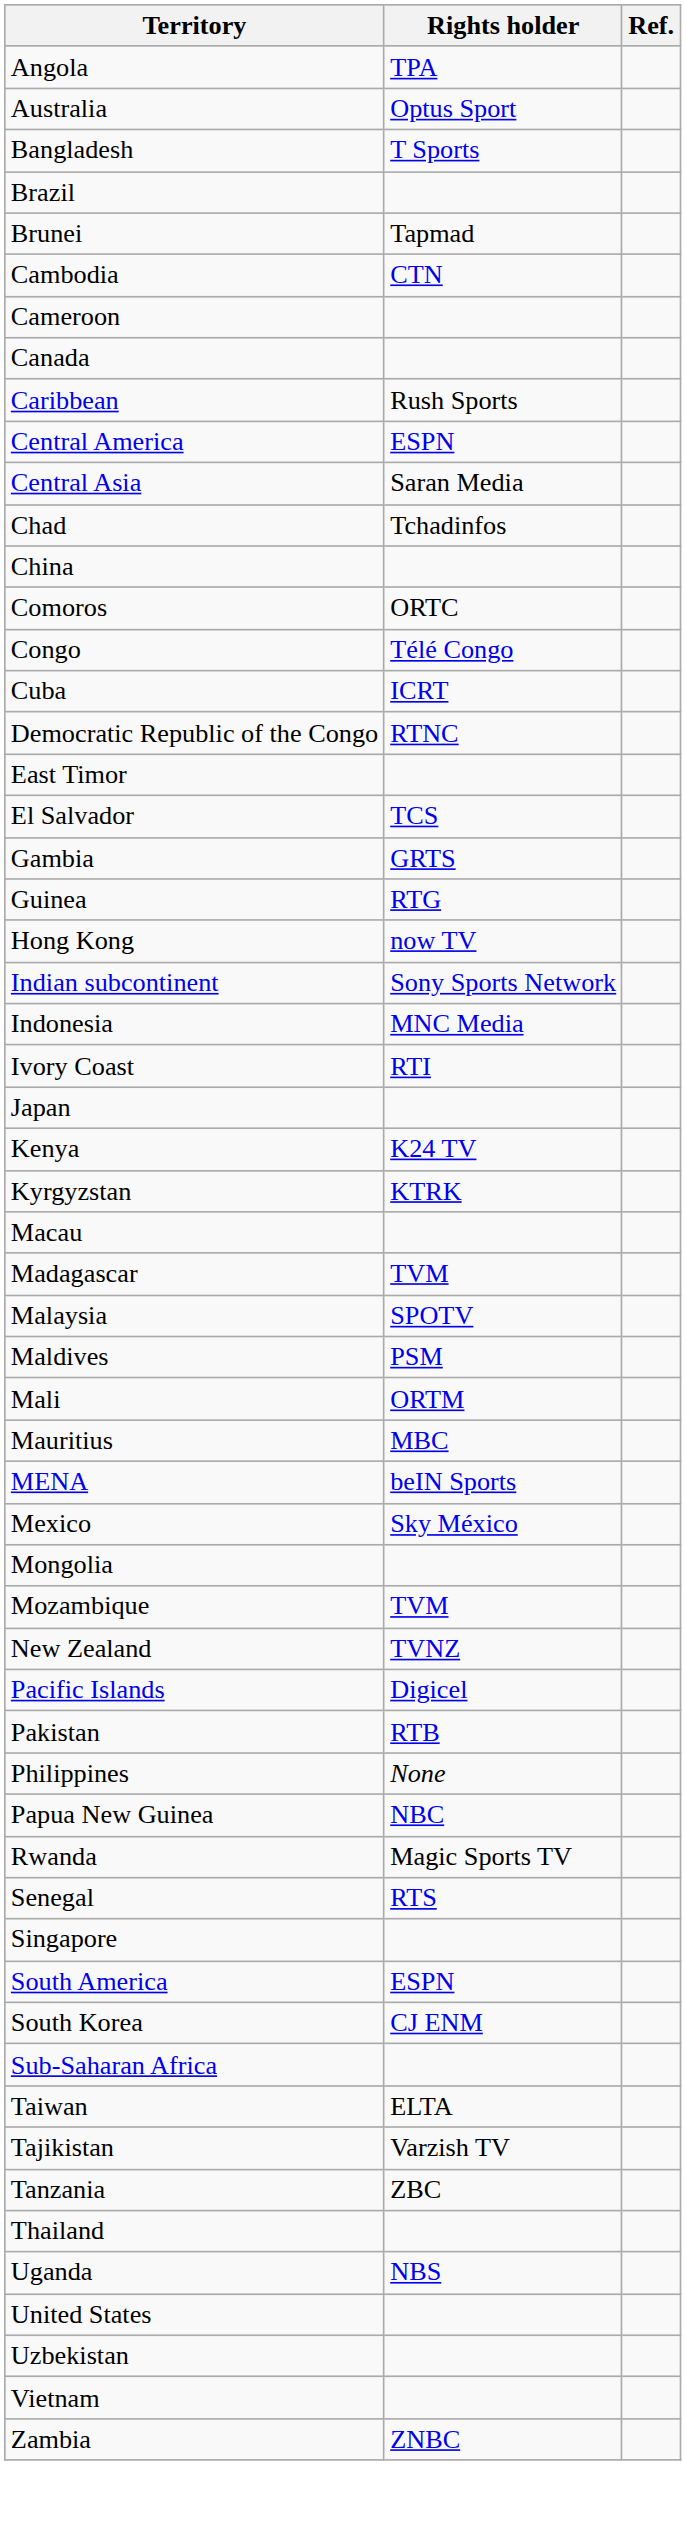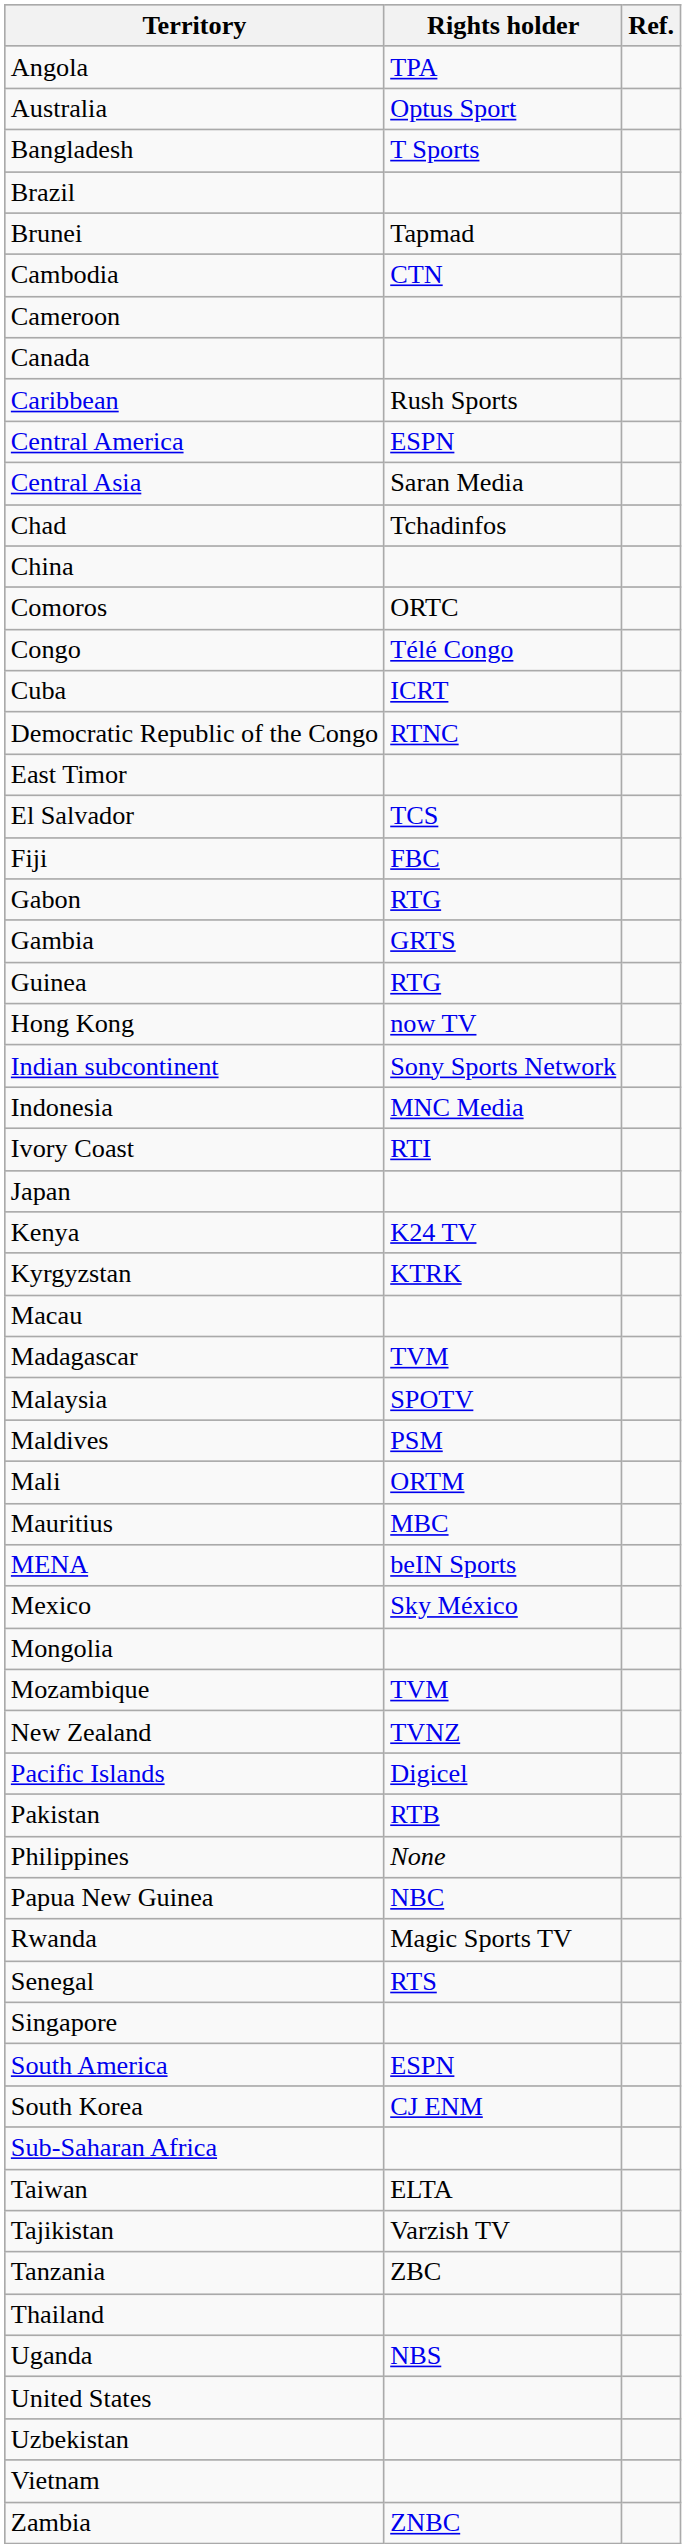+ row: Fiji | FBC
+ row: Gabon | RTG
